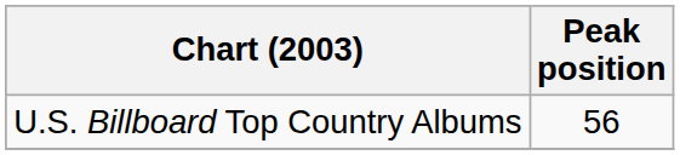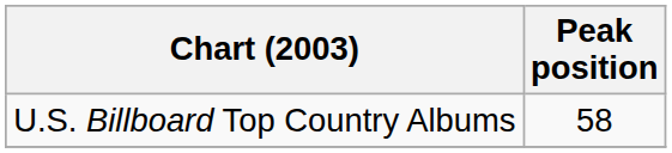U.S. Billboard Top Country Albums | Peak position: 56 -> 58
